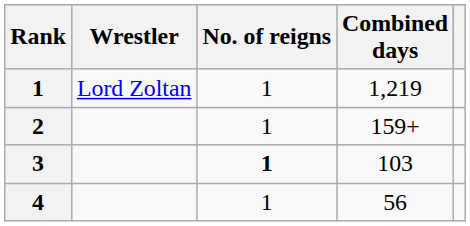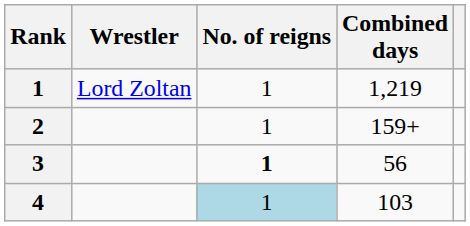3 | Combined days: 103 -> 56
4 | No. of reigns: no background -> lightblue background
4 | Combined days: 56 -> 103
